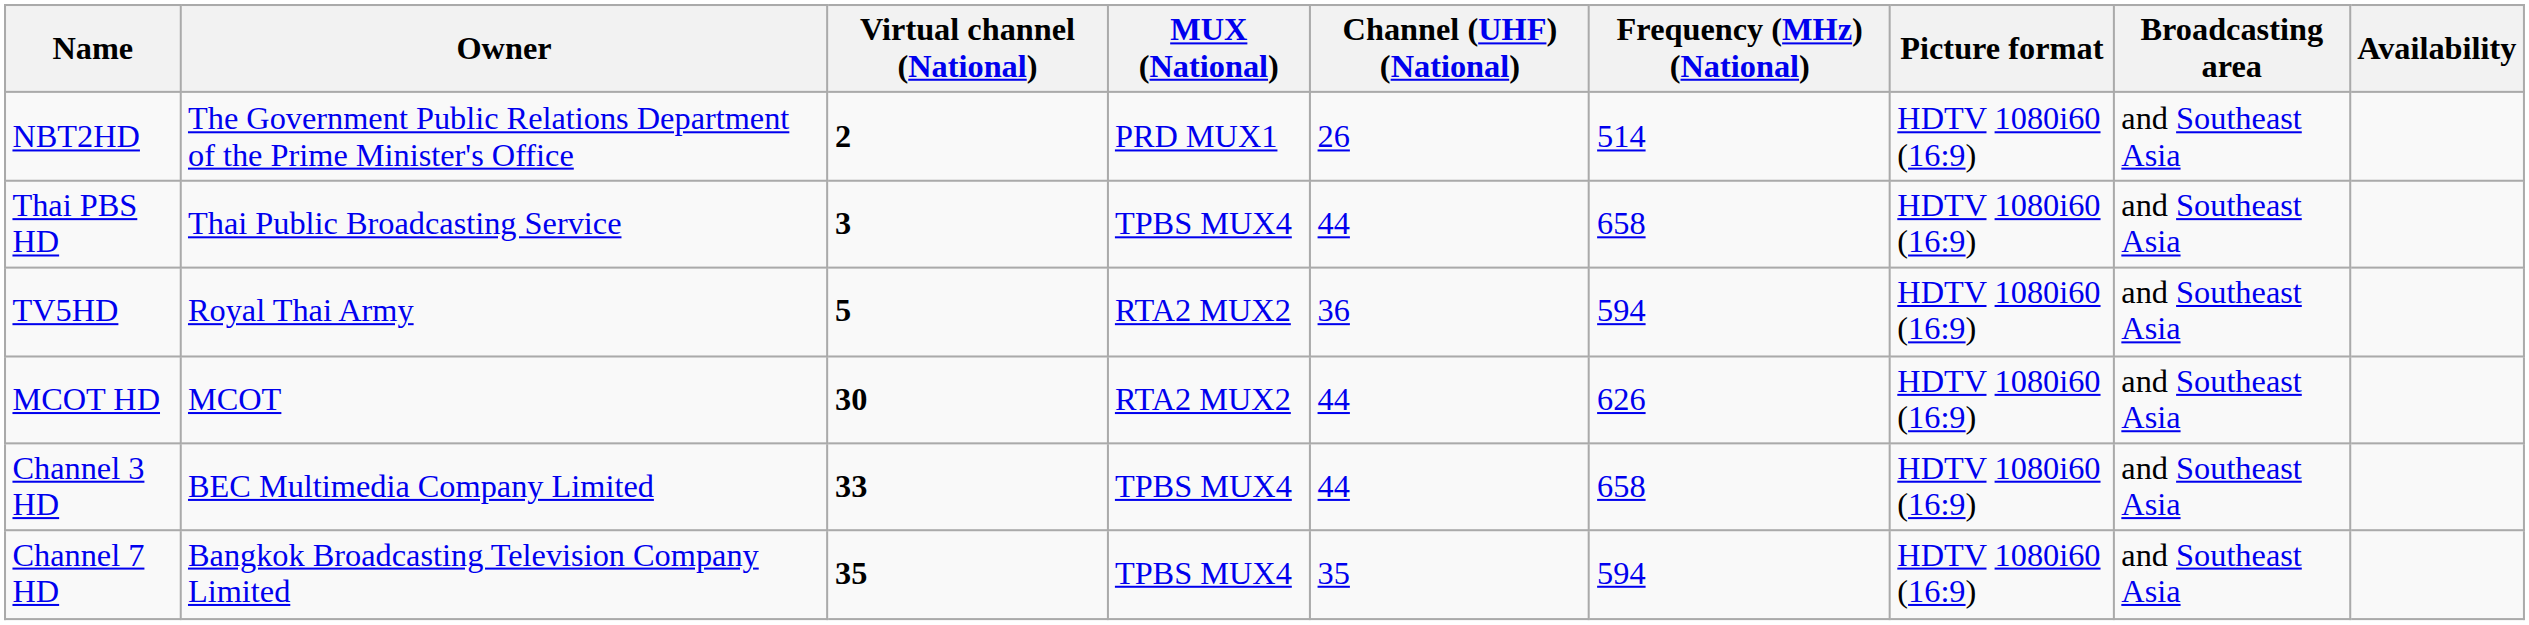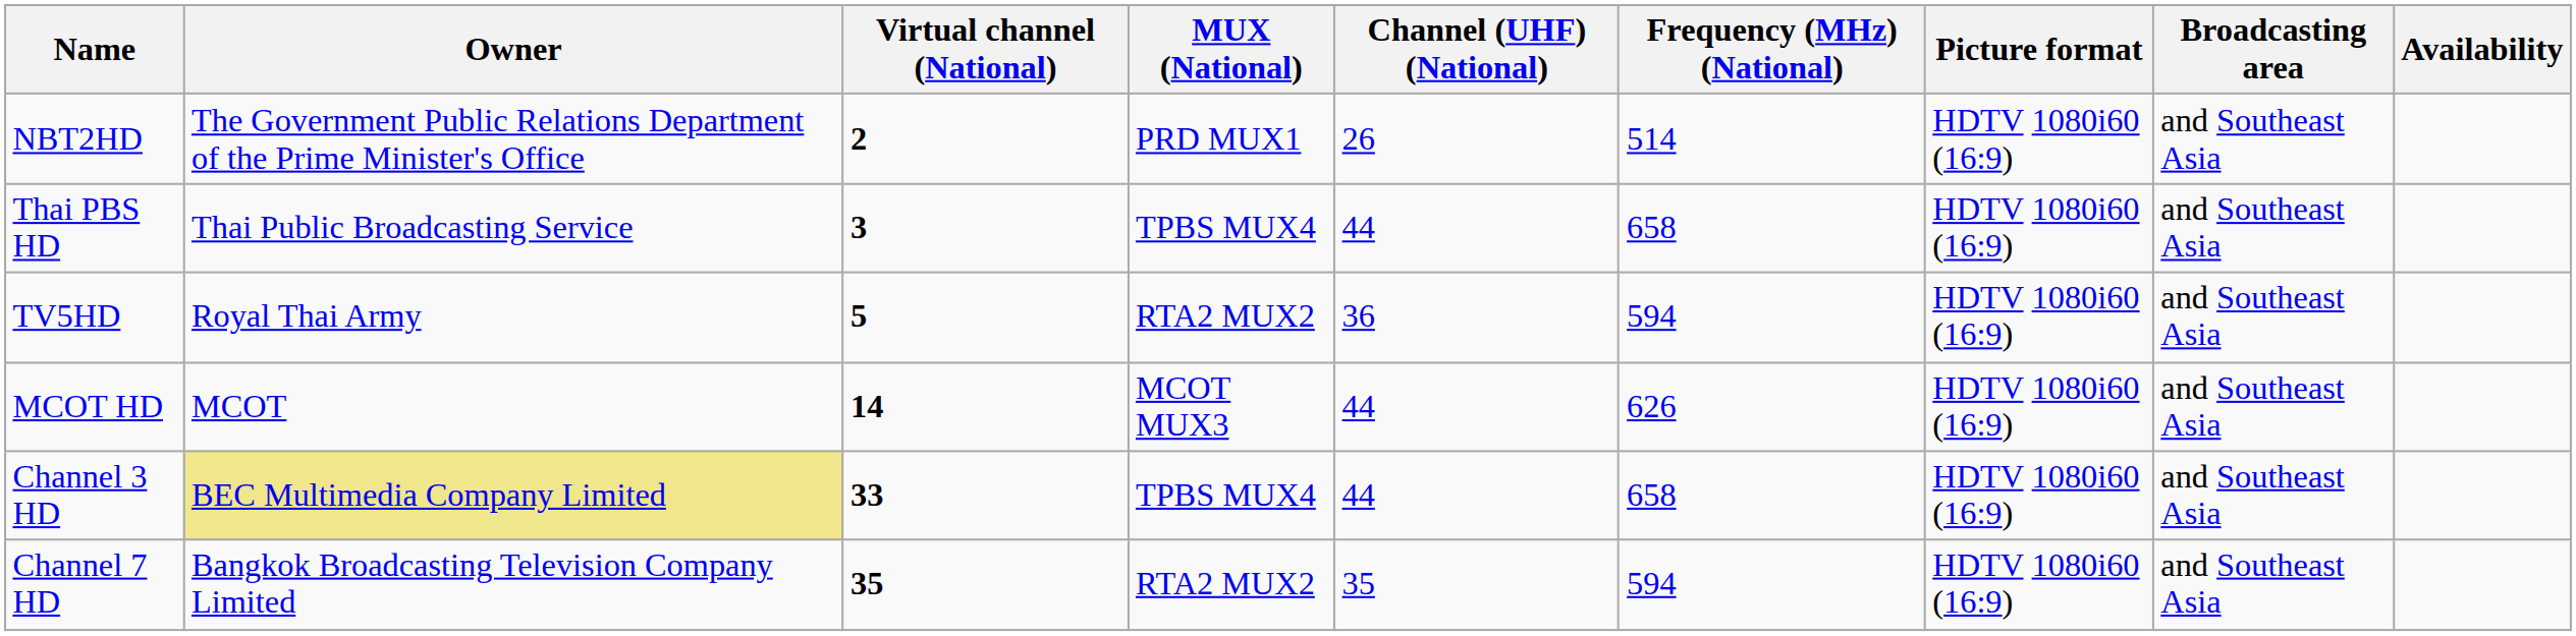MCOT HD | Virtual channel (National): 30 -> 14
MCOT HD | MUX (National): RTA2 MUX2 -> MCOT MUX3
Channel 3 HD | Owner: no background -> khaki background
Channel 7 HD | MUX (National): TPBS MUX4 -> RTA2 MUX2
